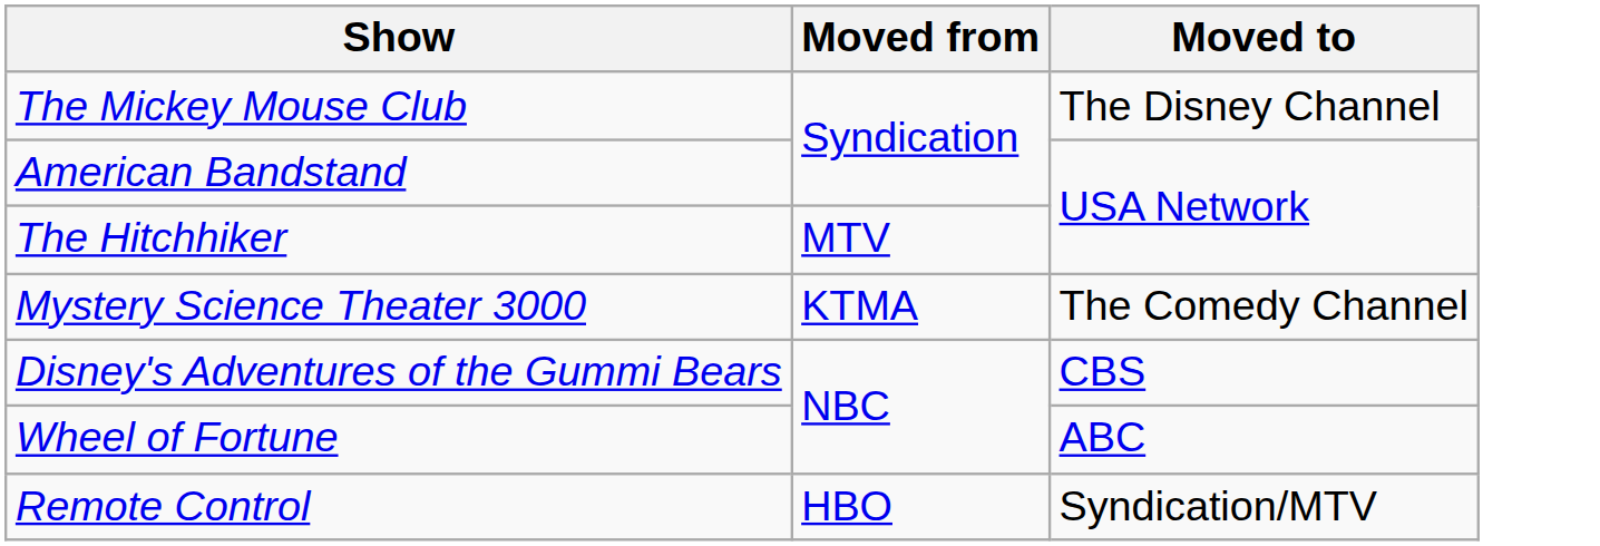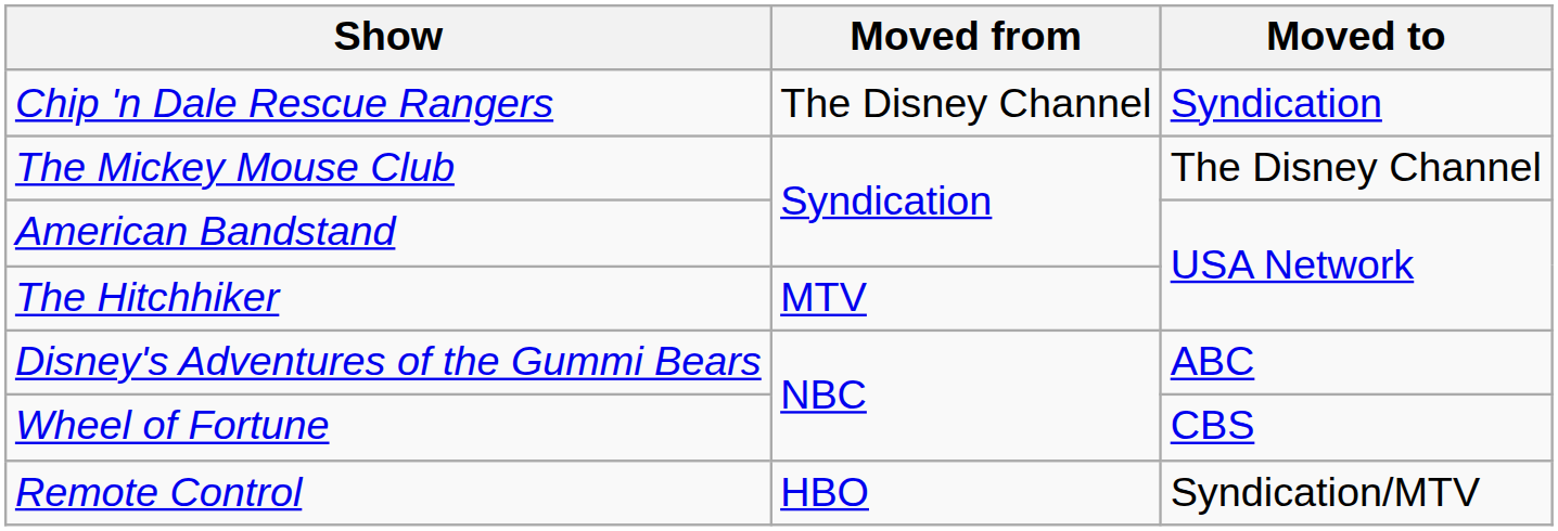+ row: Chip 'n Dale Rescue Rangers | The Disney Channel | Syndication
- row: Mystery Science Theater 3000 | KTMA | The Comedy Channel
Disney's Adventures of the Gummi Bears | Moved to: CBS -> ABC
Wheel of Fortune | Moved to: ABC -> CBS
